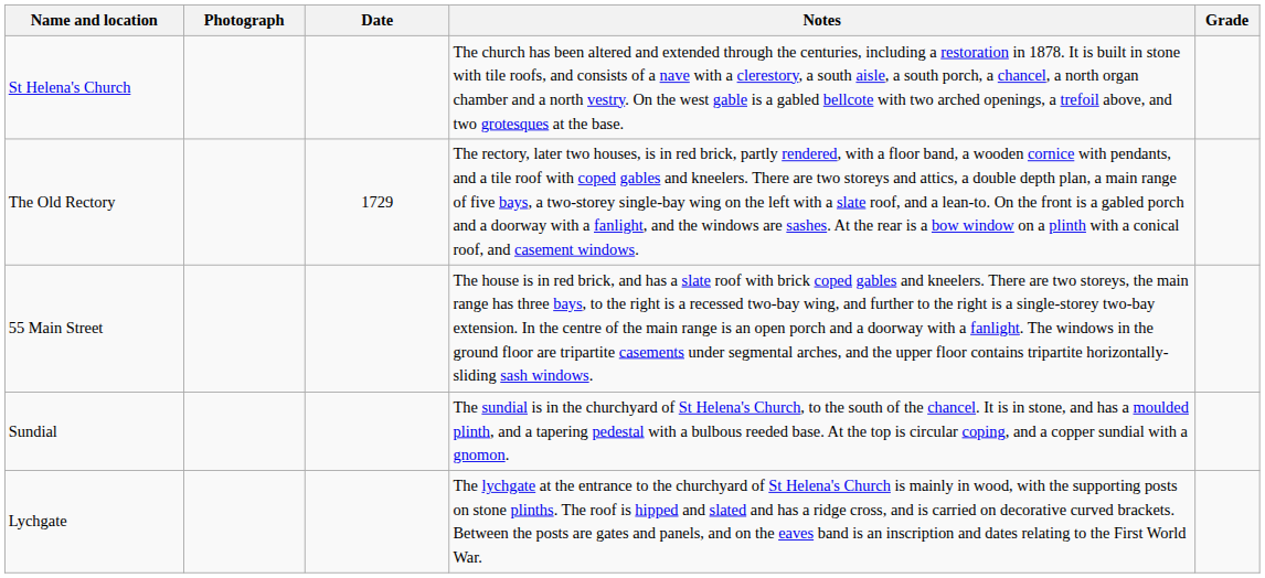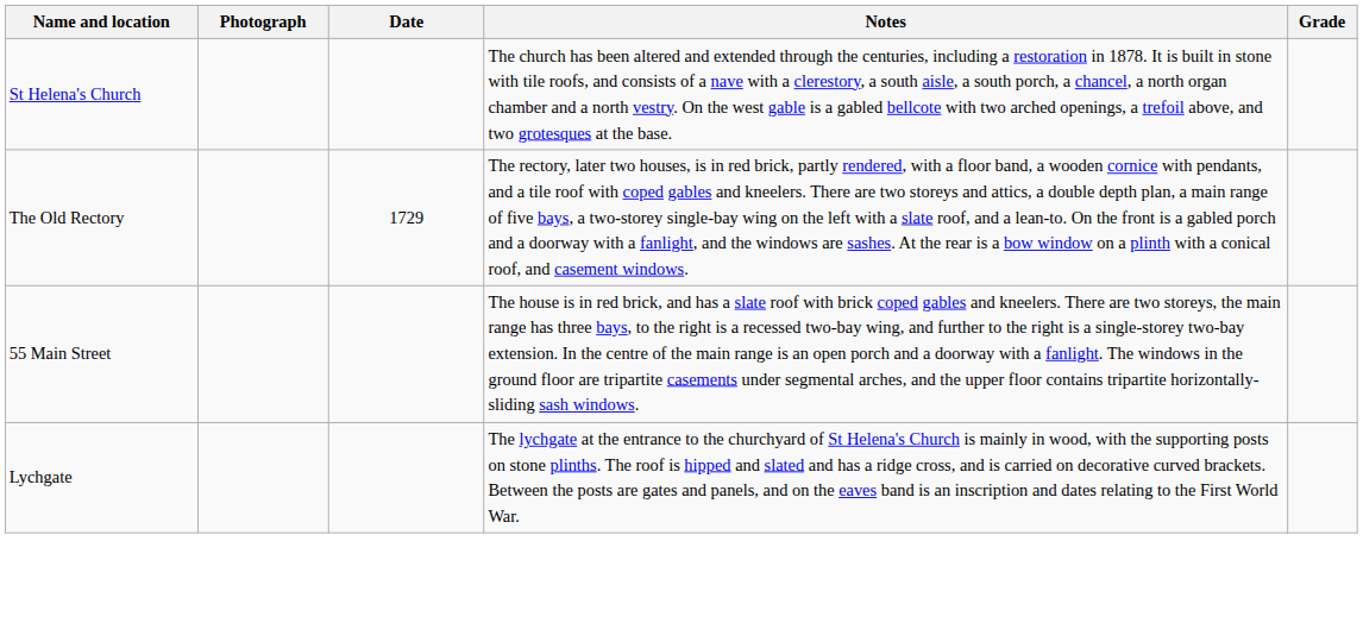- row: Sundial | The sundial is in the churchyard of St Helena's Church, to the south of the chancel. It is in stone, and has a moulded plinth, and a tapering pedestal with a bulbous reeded base. At the top is circular coping, and a copper sundial with a gnomon.
